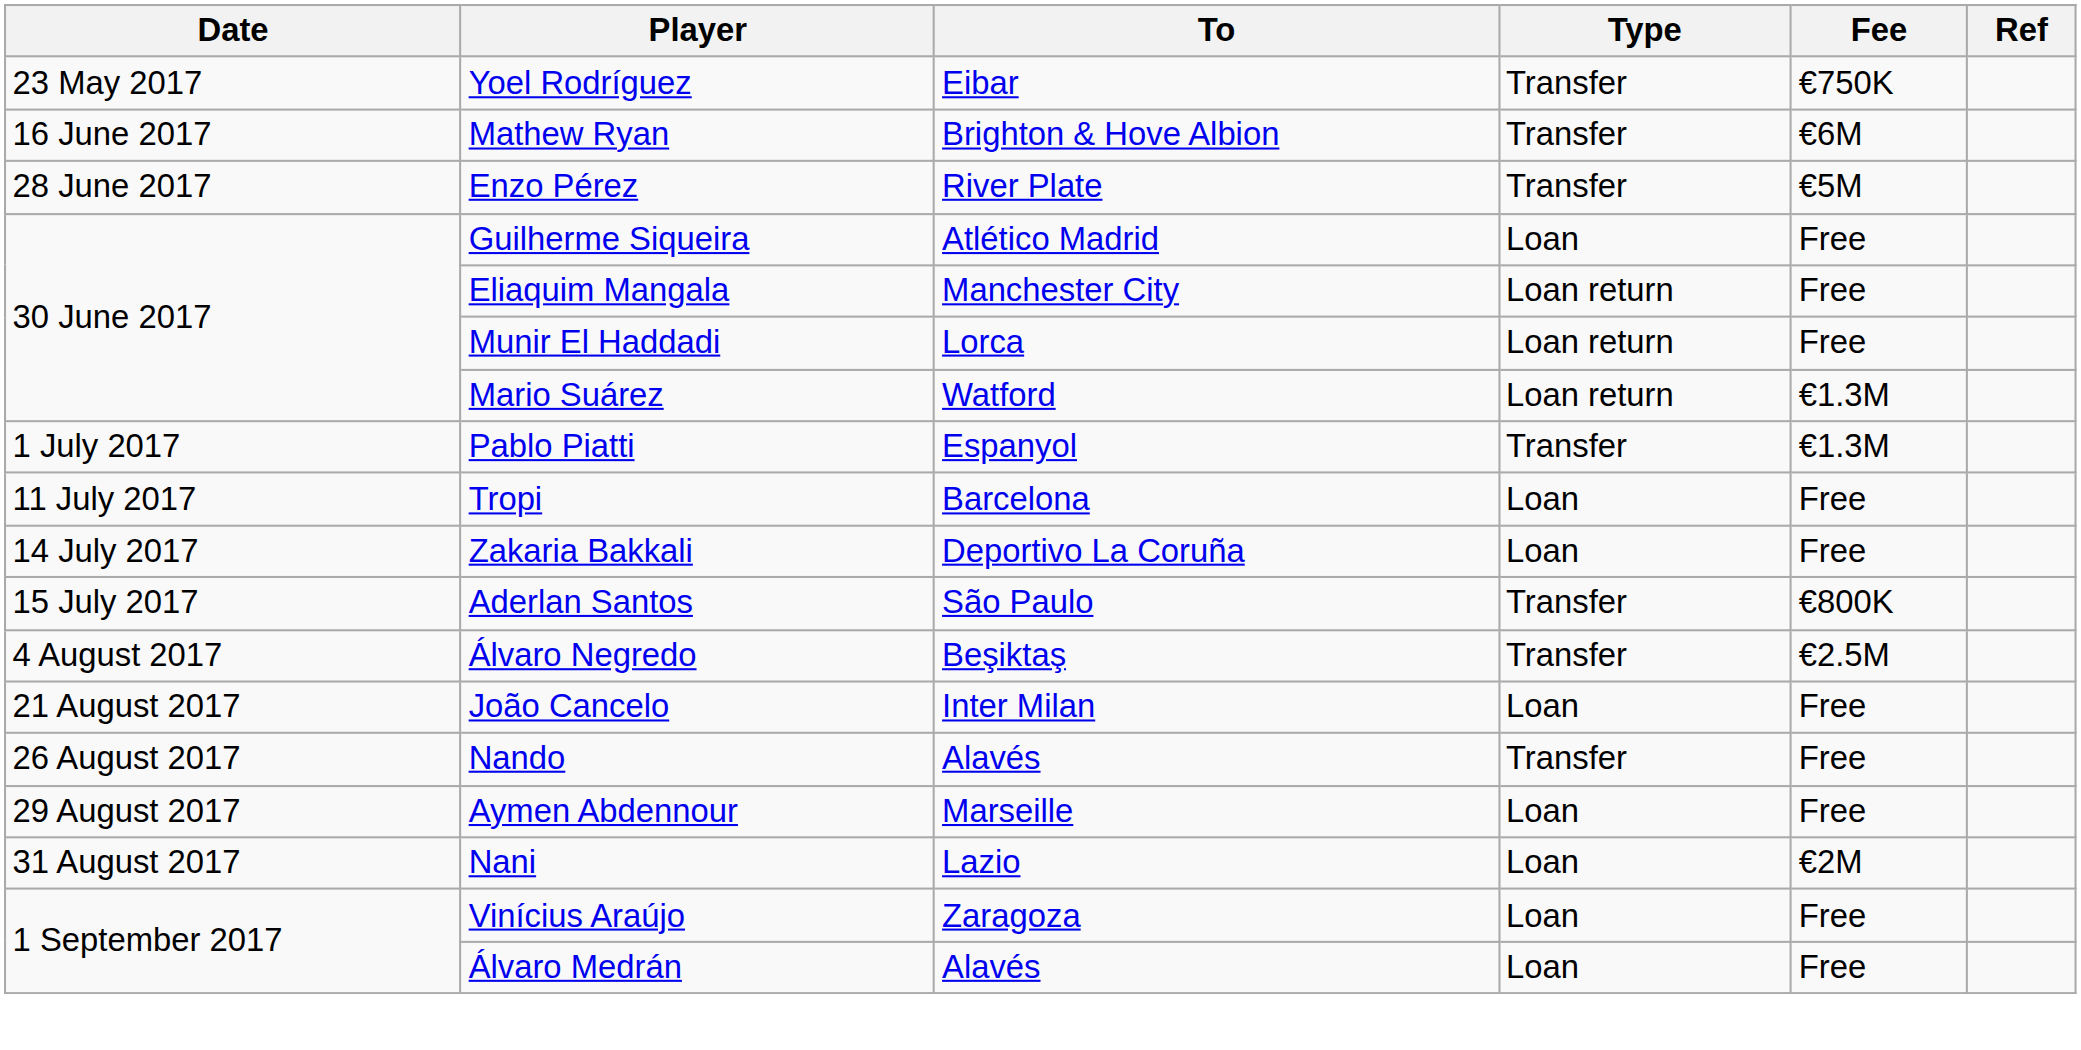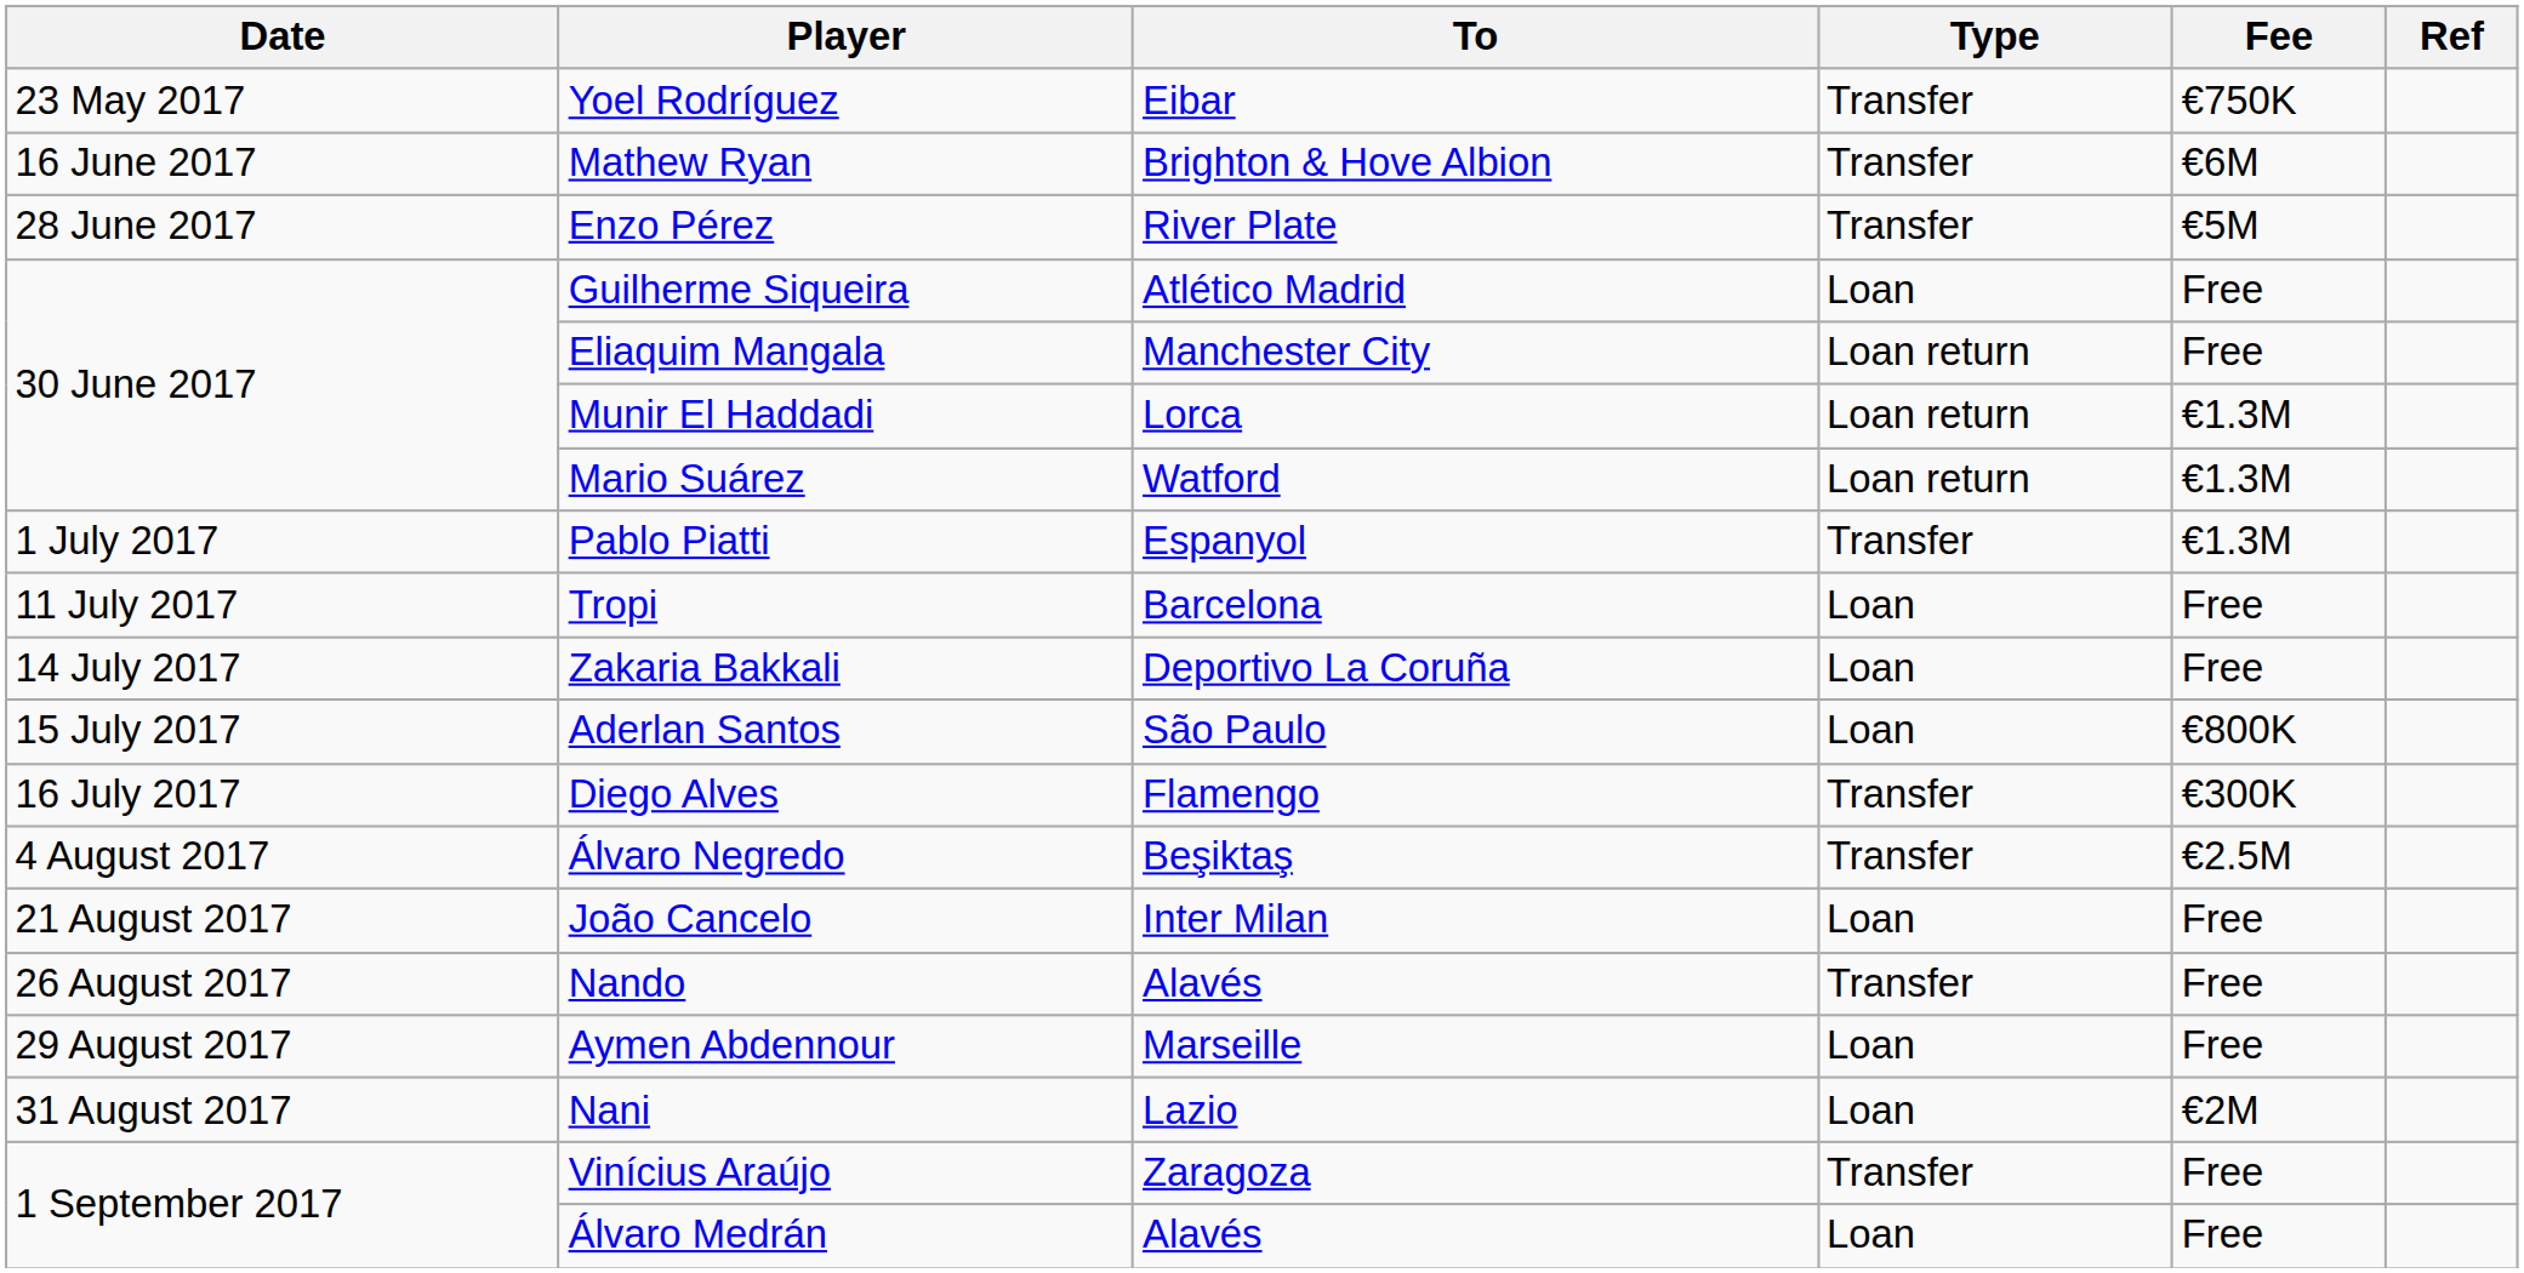Munir El Haddadi | Fee: Free -> €1.3M
Aderlan Santos | Type: Transfer -> Loan
+ row: 16 July 2017 | Diego Alves | Flamengo | Transfer | €300K
Vinícius Araújo | Type: Loan -> Transfer
